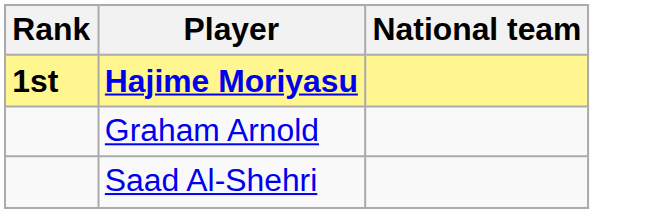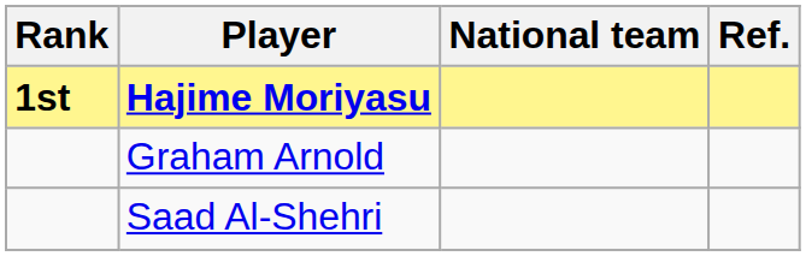+ column: Ref.
